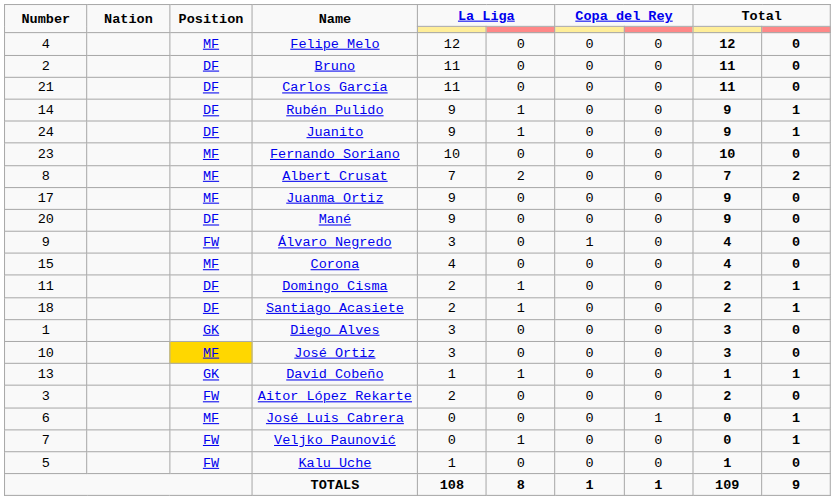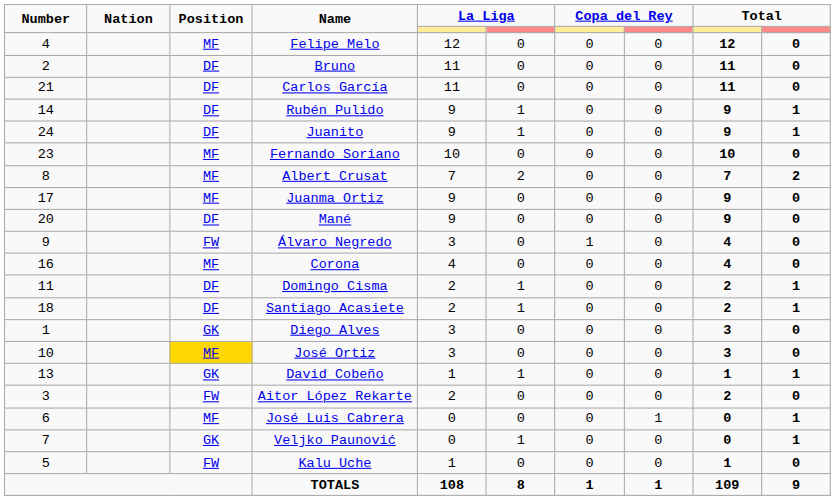Corona | Number: 15 -> 16
Veljko Paunović | Position: FW -> GK
